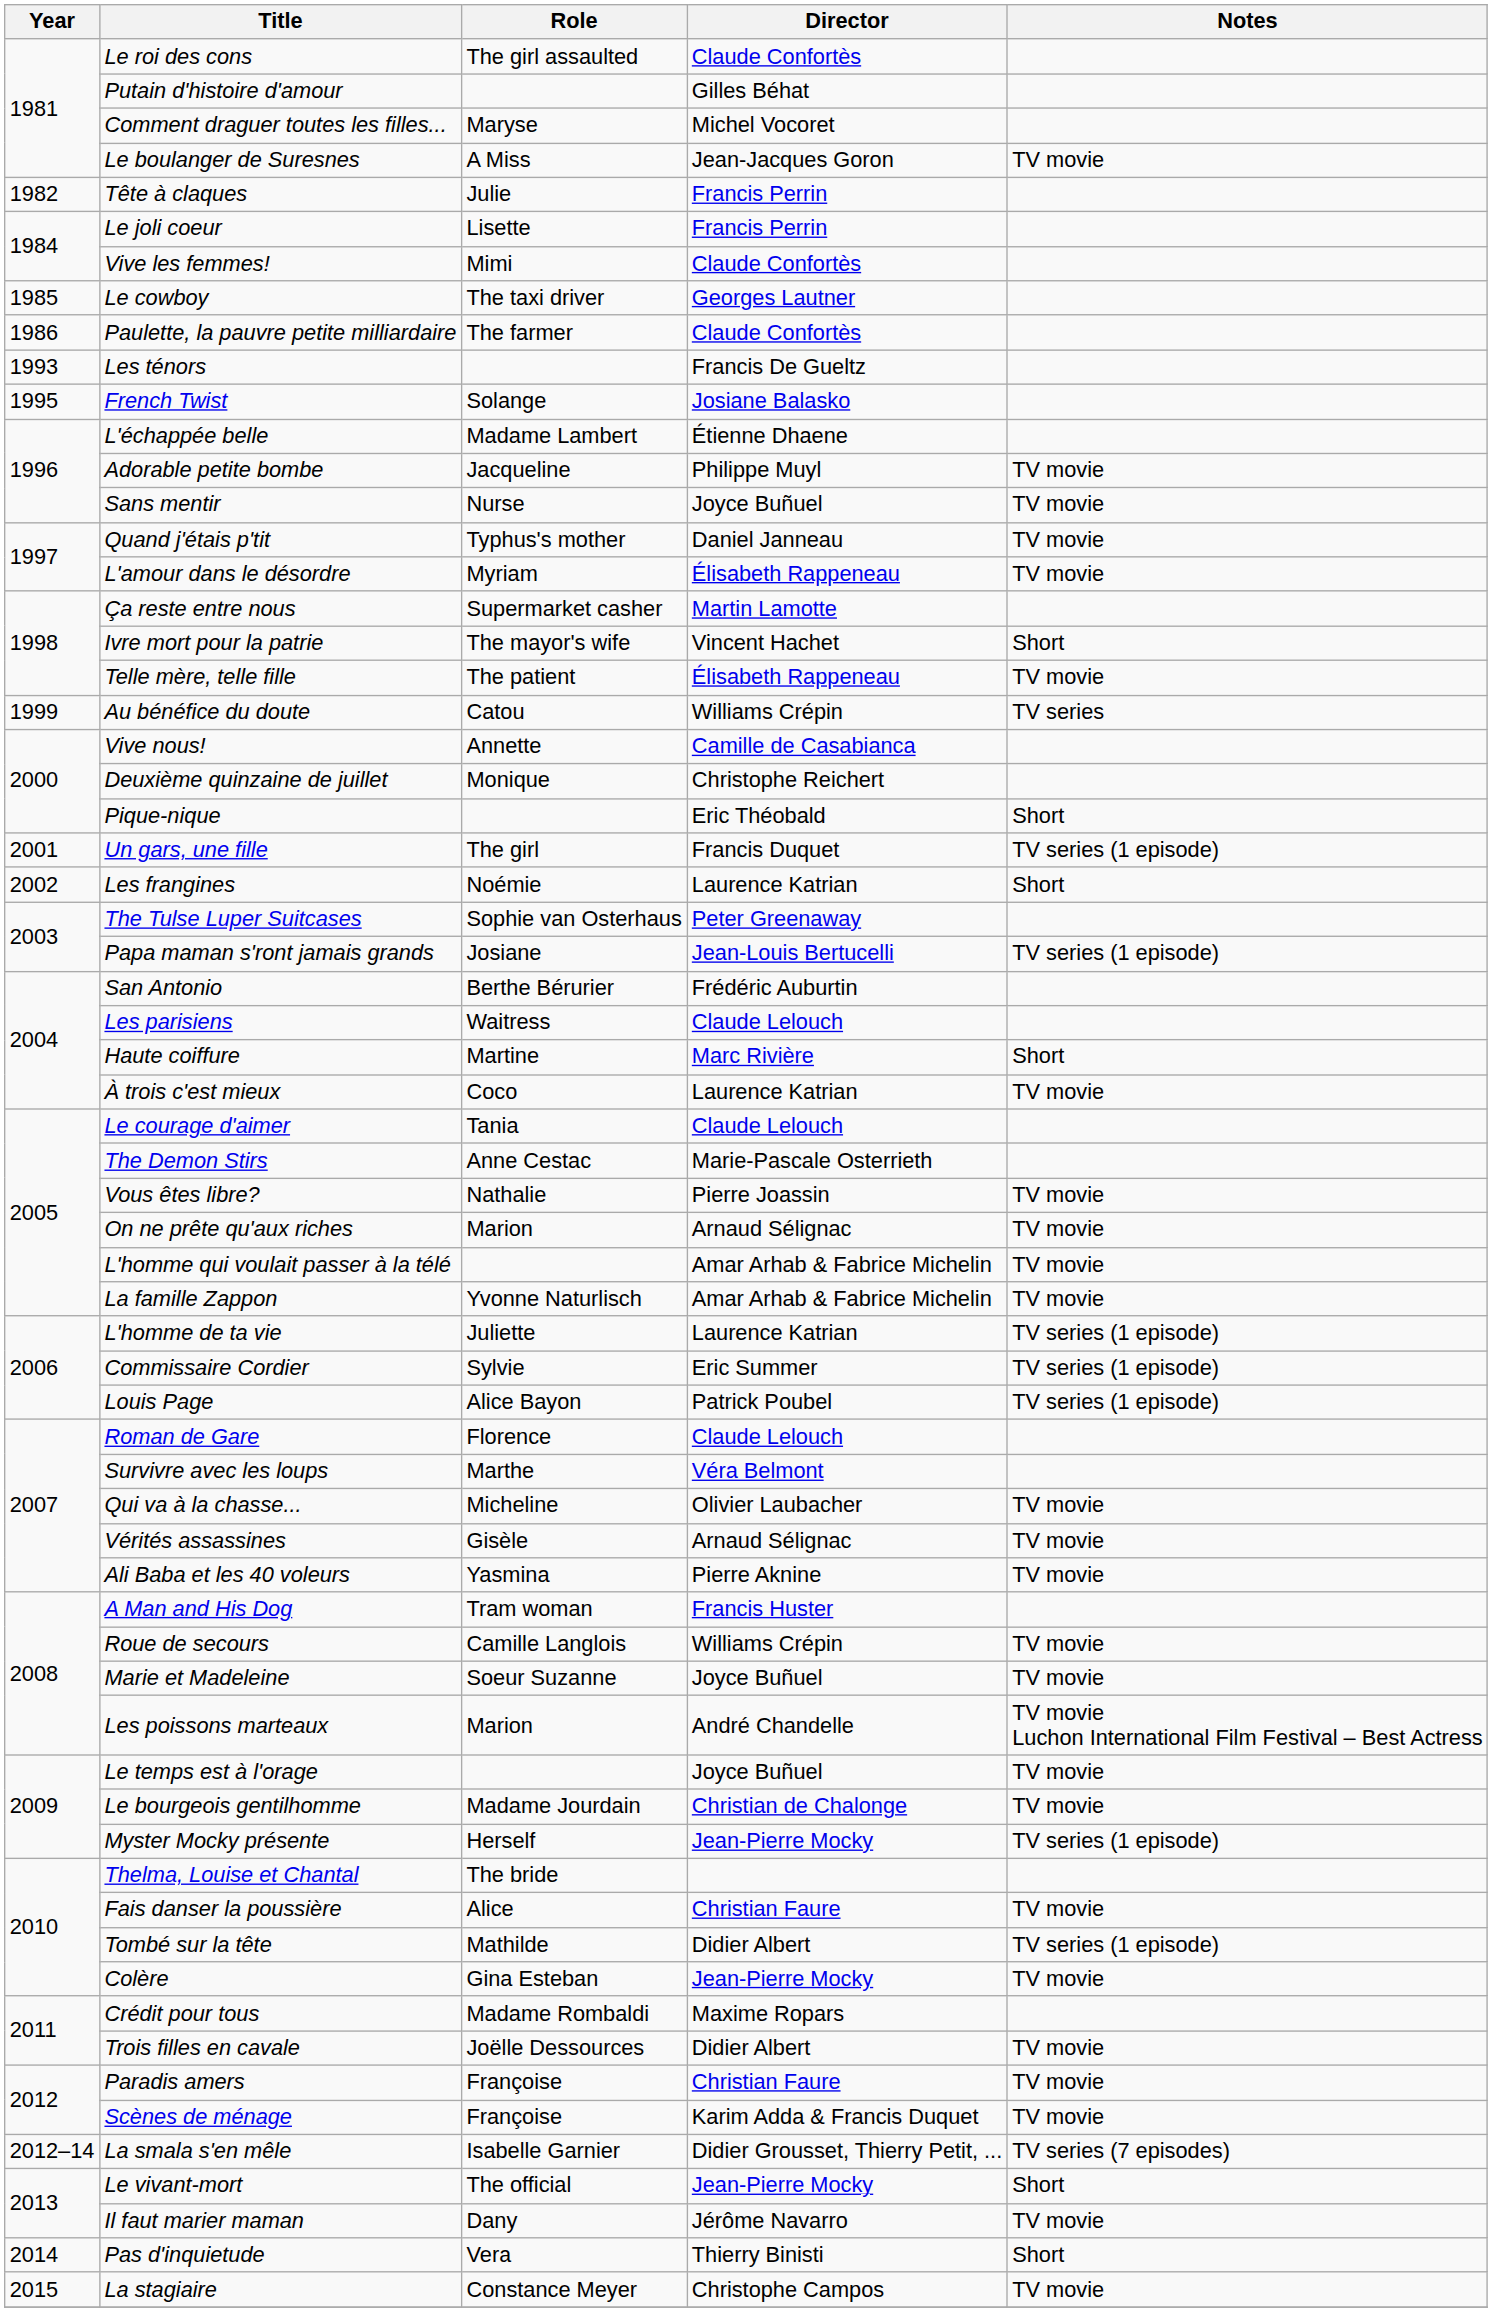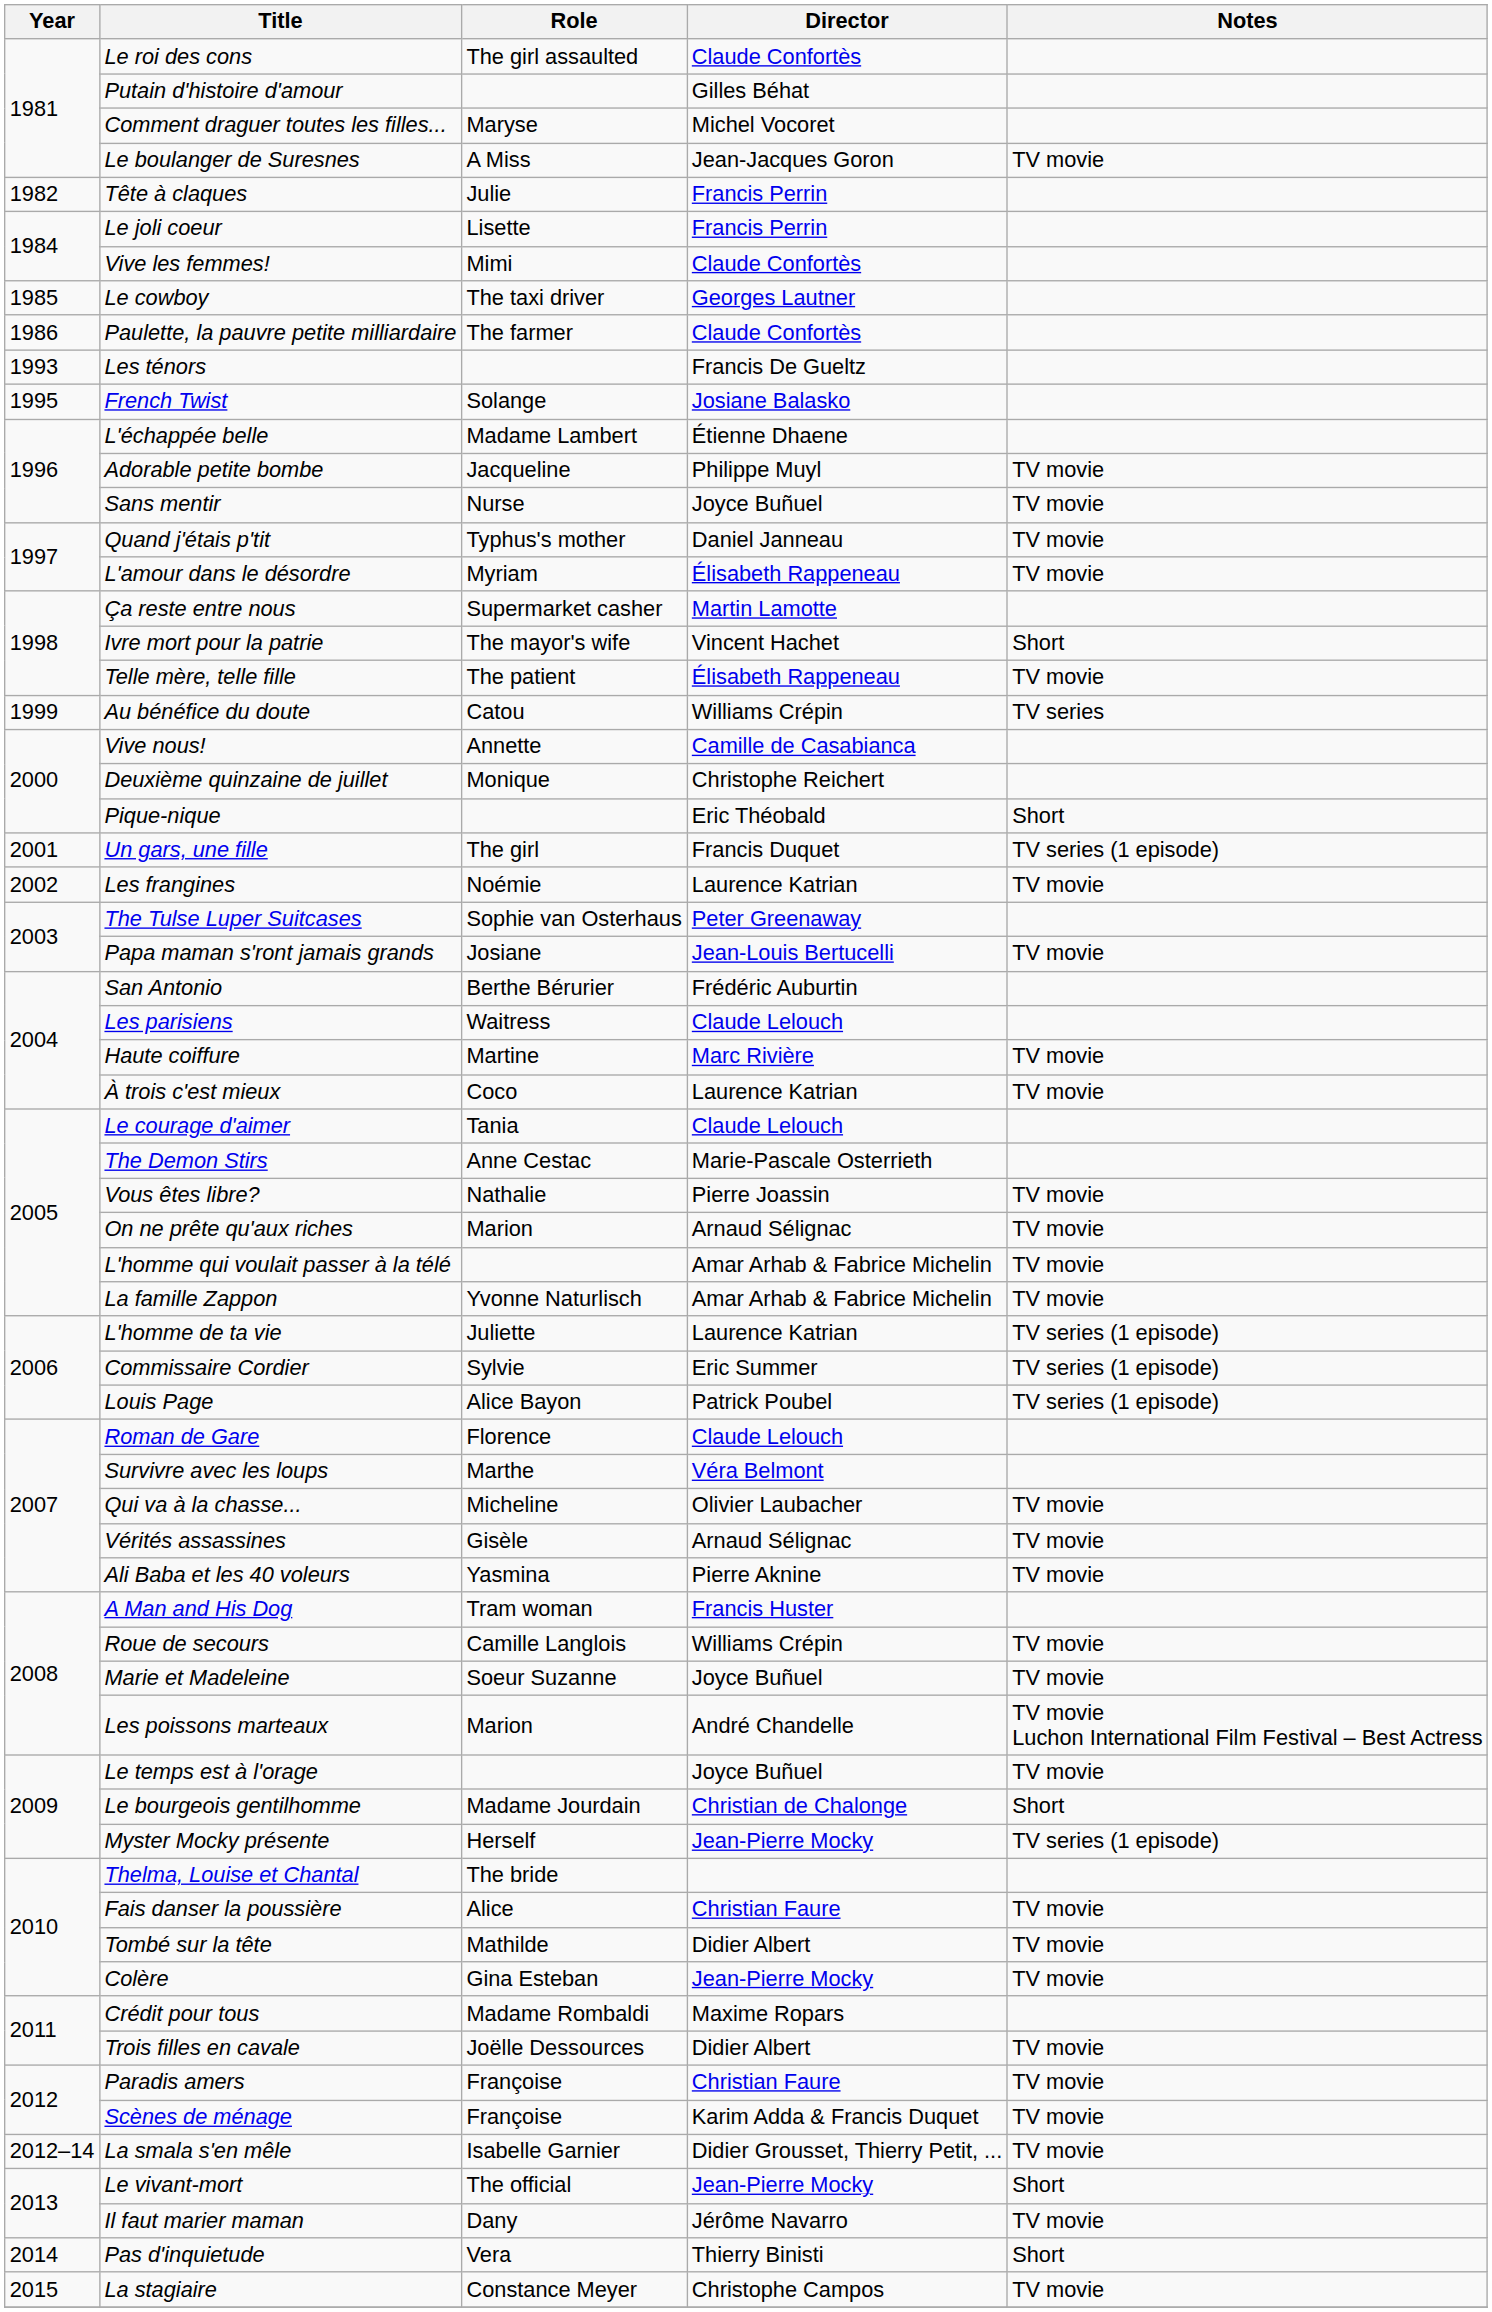Les frangines | Notes: Short -> TV movie
Papa maman s'ront jamais grands | Notes: TV series (1 episode) -> TV movie
Haute coiffure | Notes: Short -> TV movie
Le bourgeois gentilhomme | Notes: TV movie -> Short
Tombé sur la tête | Notes: TV series (1 episode) -> TV movie
La smala s'en mêle | Notes: TV series (7 episodes) -> TV movie
